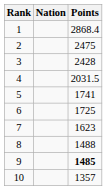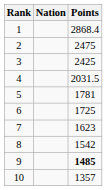3 | Points: 2428 -> 2425
5 | Points: 1741 -> 1781
8 | Points: 1488 -> 1542
